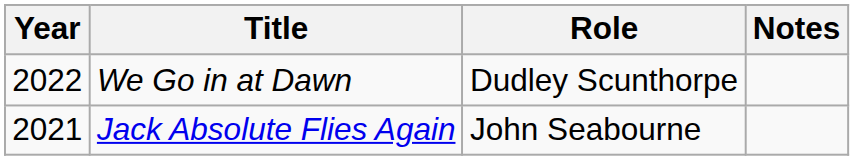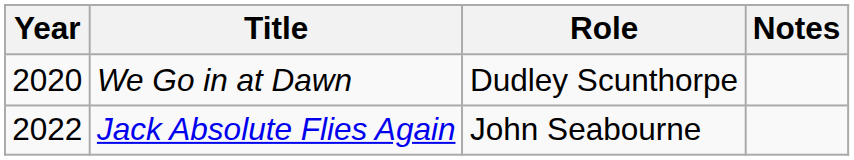We Go in at Dawn | Year: 2022 -> 2020
Jack Absolute Flies Again | Year: 2021 -> 2022
